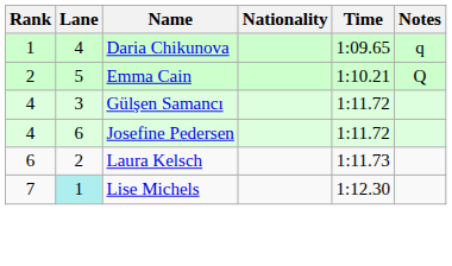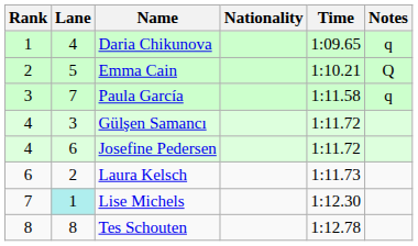+ row: 3 | 7 | Paula García | 1:11.58 | q
+ row: 8 | 8 | Tes Schouten | 1:12.78
